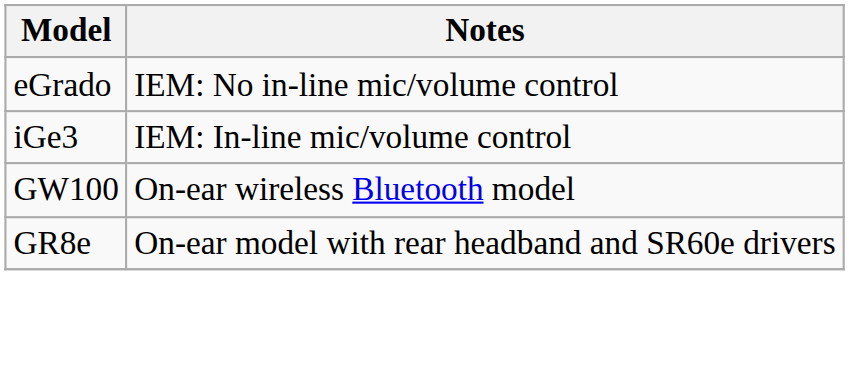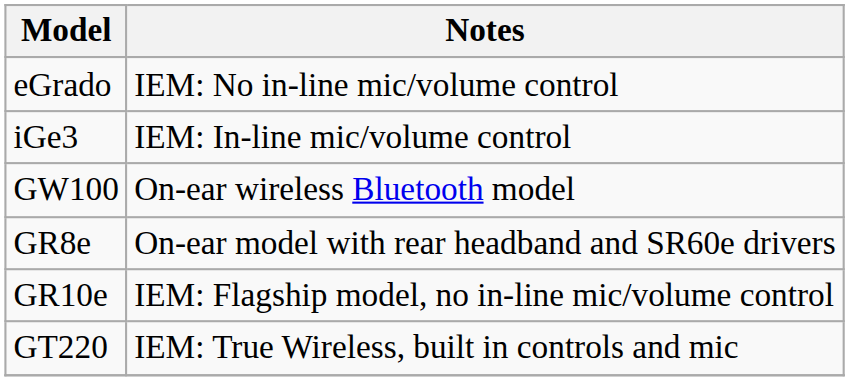+ row: GR10e | IEM: Flagship model, no in-line mic/volume control
+ row: GT220 | IEM: True Wireless, built in controls and mic
